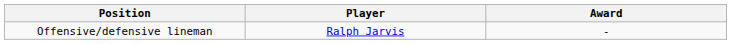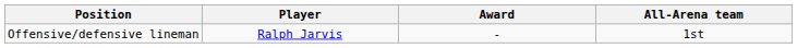+ column: All-Arena team | 1st
